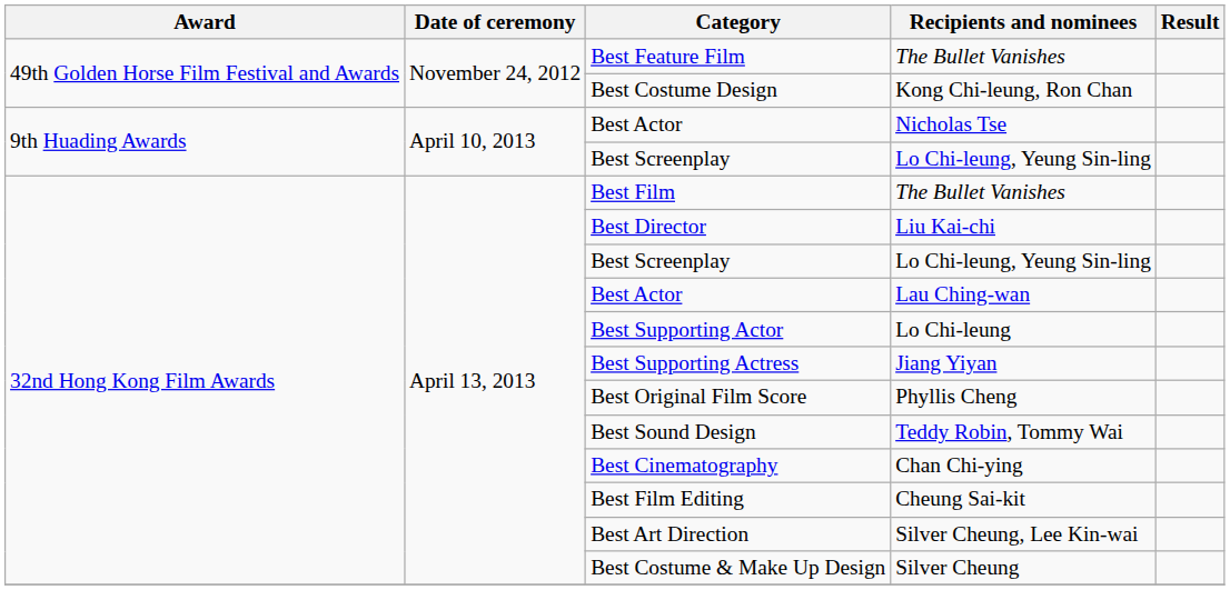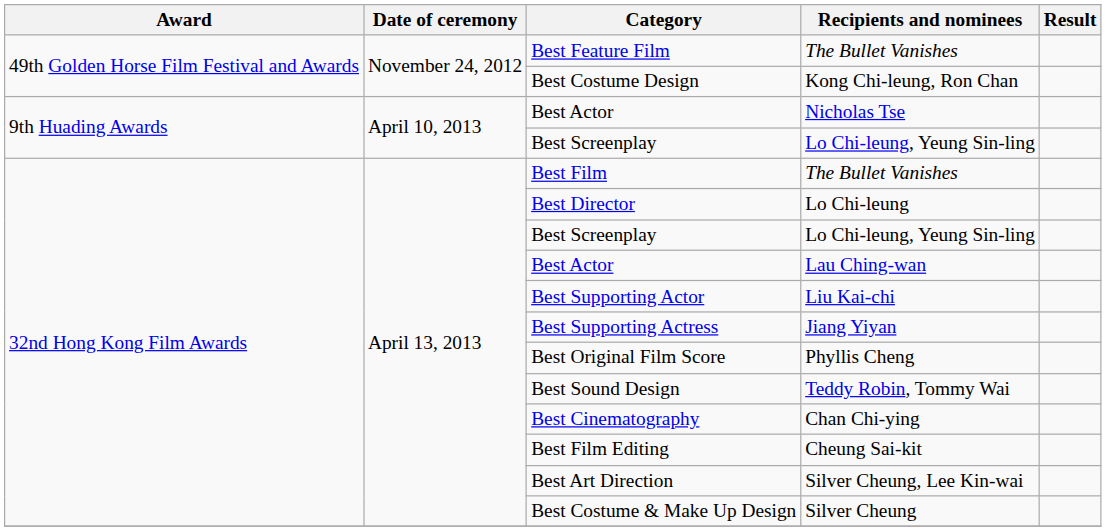Best Director | Recipients and nominees: Liu Kai-chi -> Lo Chi-leung
Best Supporting Actor | Recipients and nominees: Lo Chi-leung -> Liu Kai-chi
